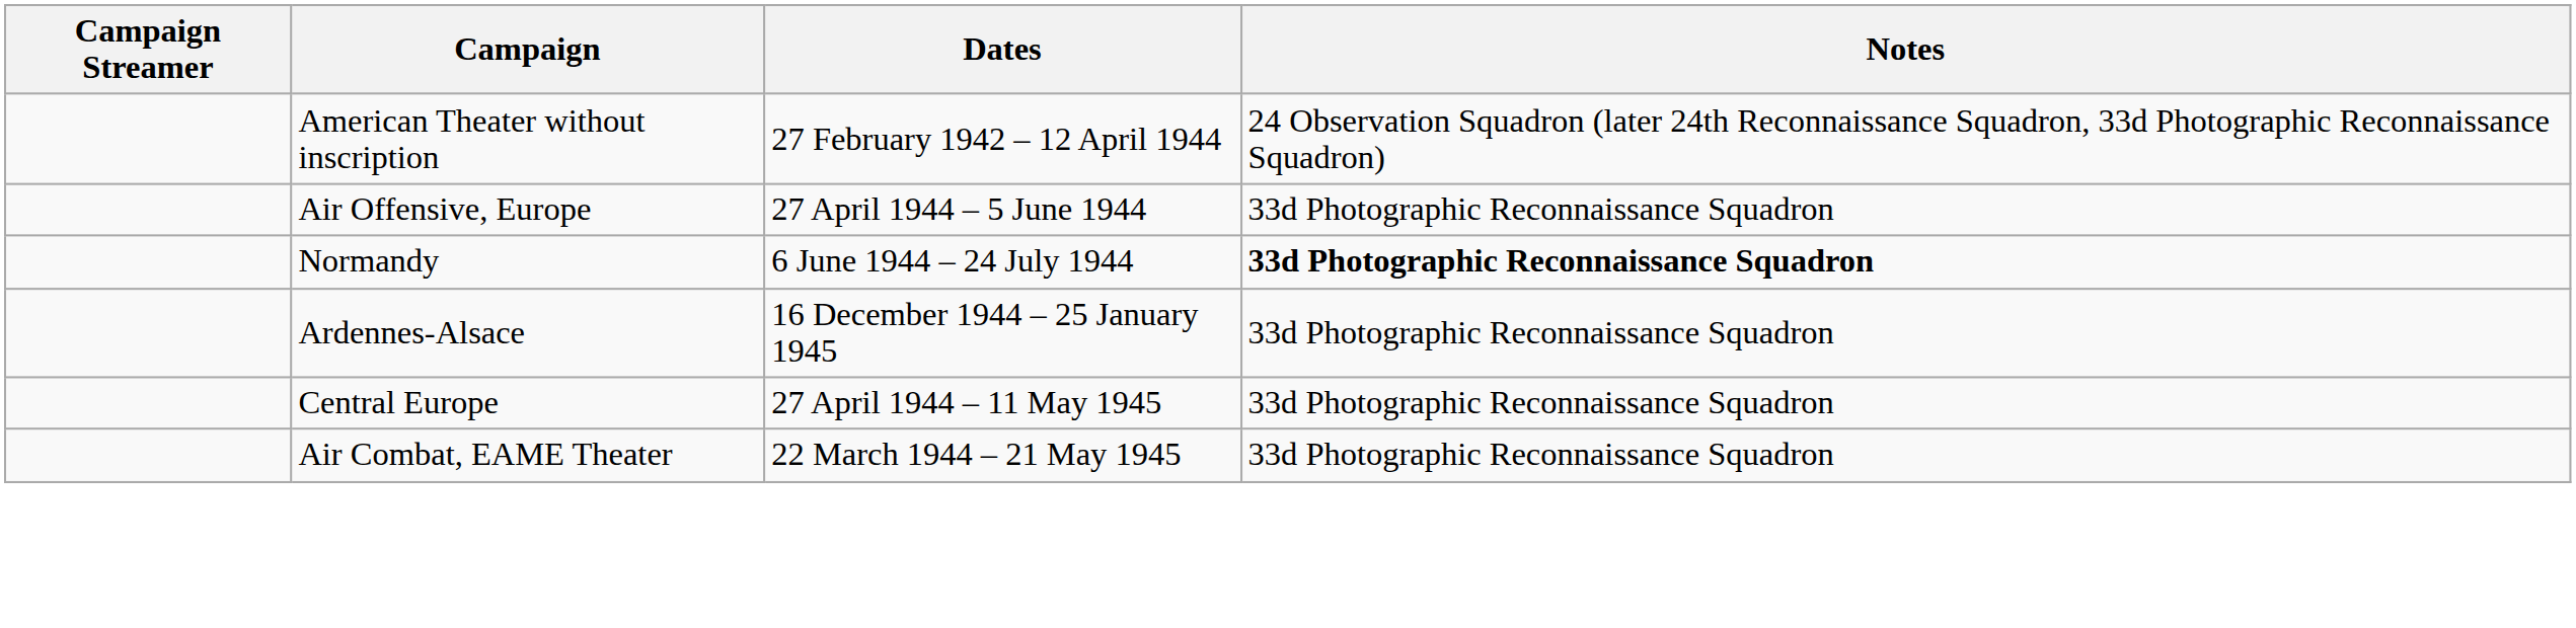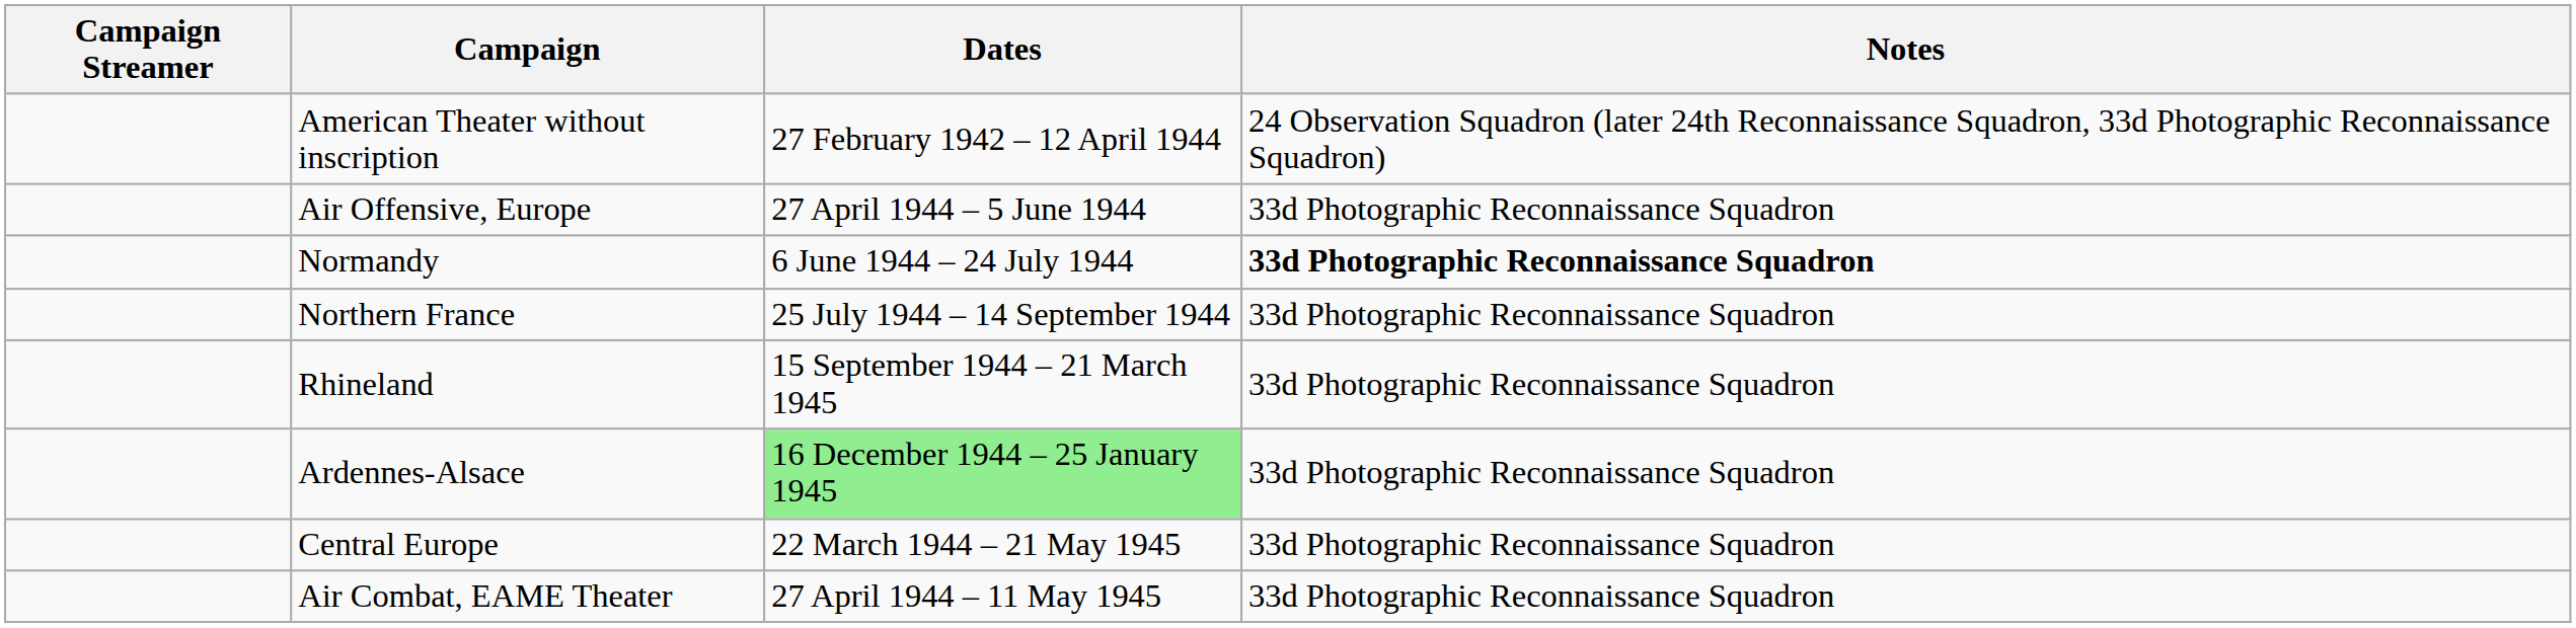+ row: Northern France | 25 July 1944 – 14 September 1944 | 33d Photographic Reconnaissance Squadron
+ row: Rhineland | 15 September 1944 – 21 March 1945 | 33d Photographic Reconnaissance Squadron
Ardennes-Alsace | Dates: no background -> lightgreen background
Central Europe | Dates: 27 April 1944 – 11 May 1945 -> 22 March 1944 – 21 May 1945
Air Combat, EAME Theater | Dates: 22 March 1944 – 21 May 1945 -> 27 April 1944 – 11 May 1945
